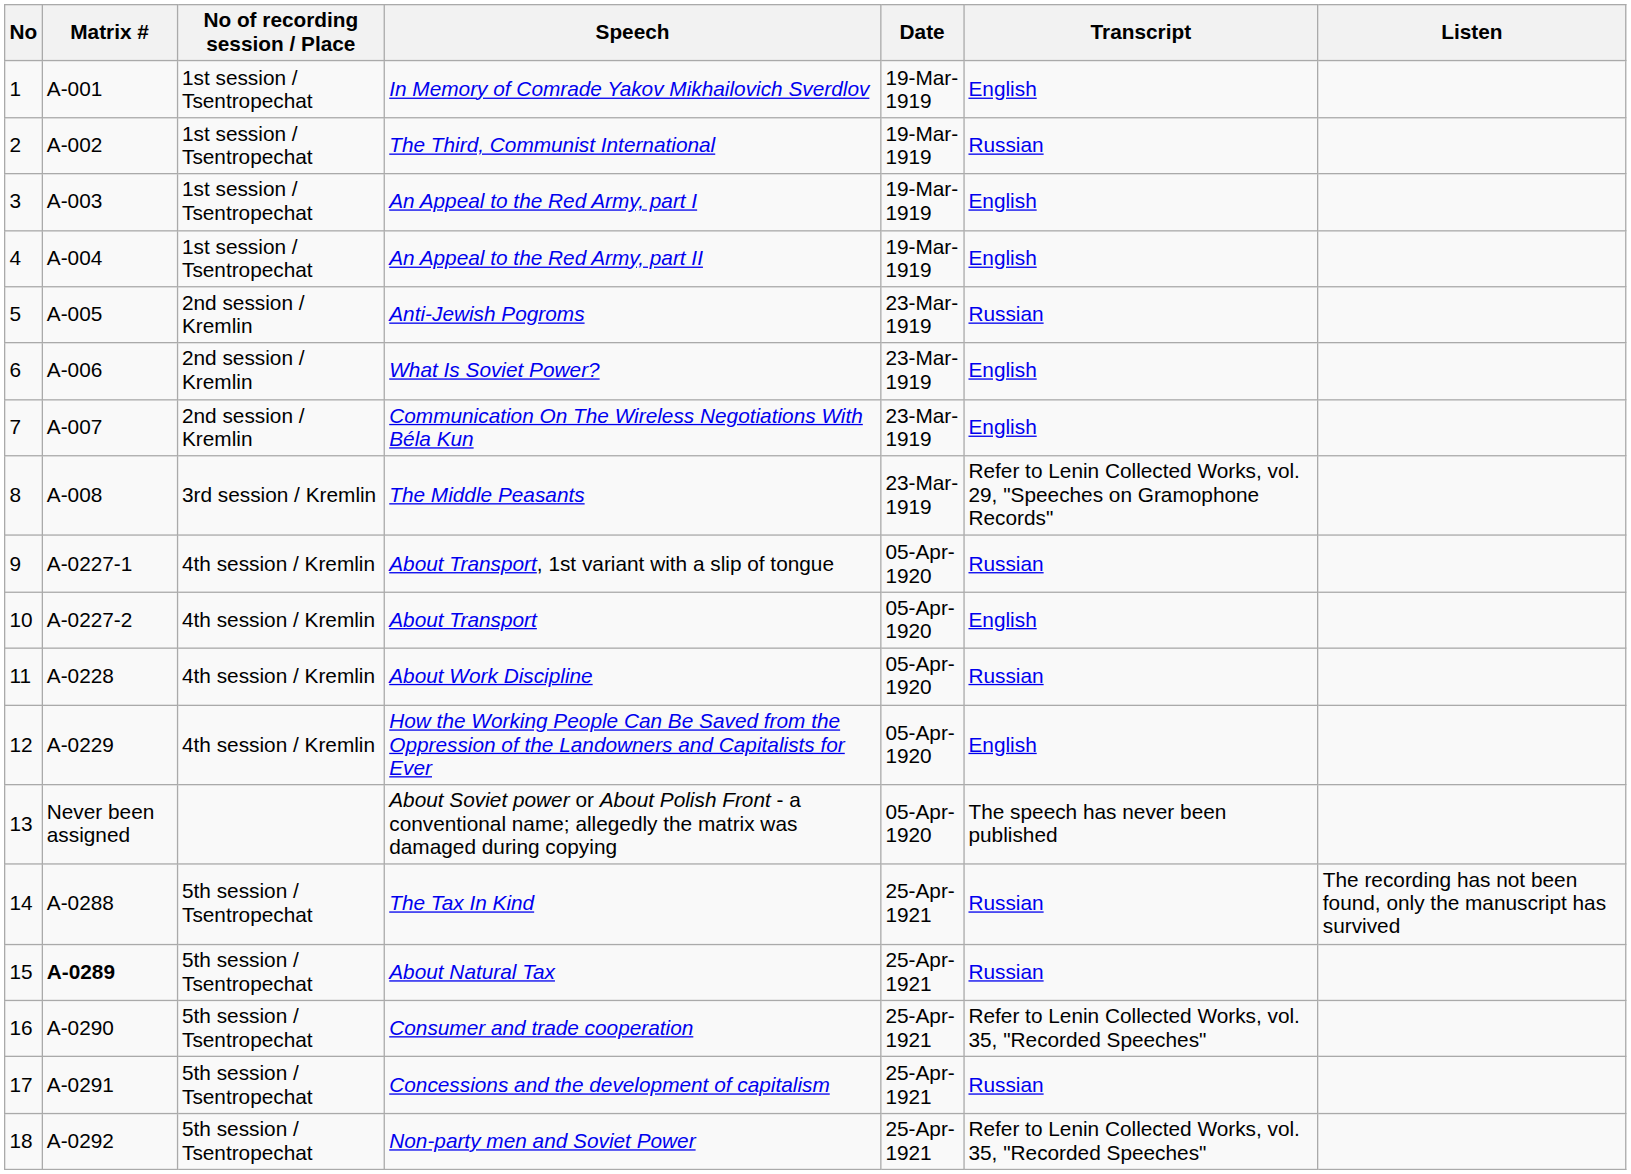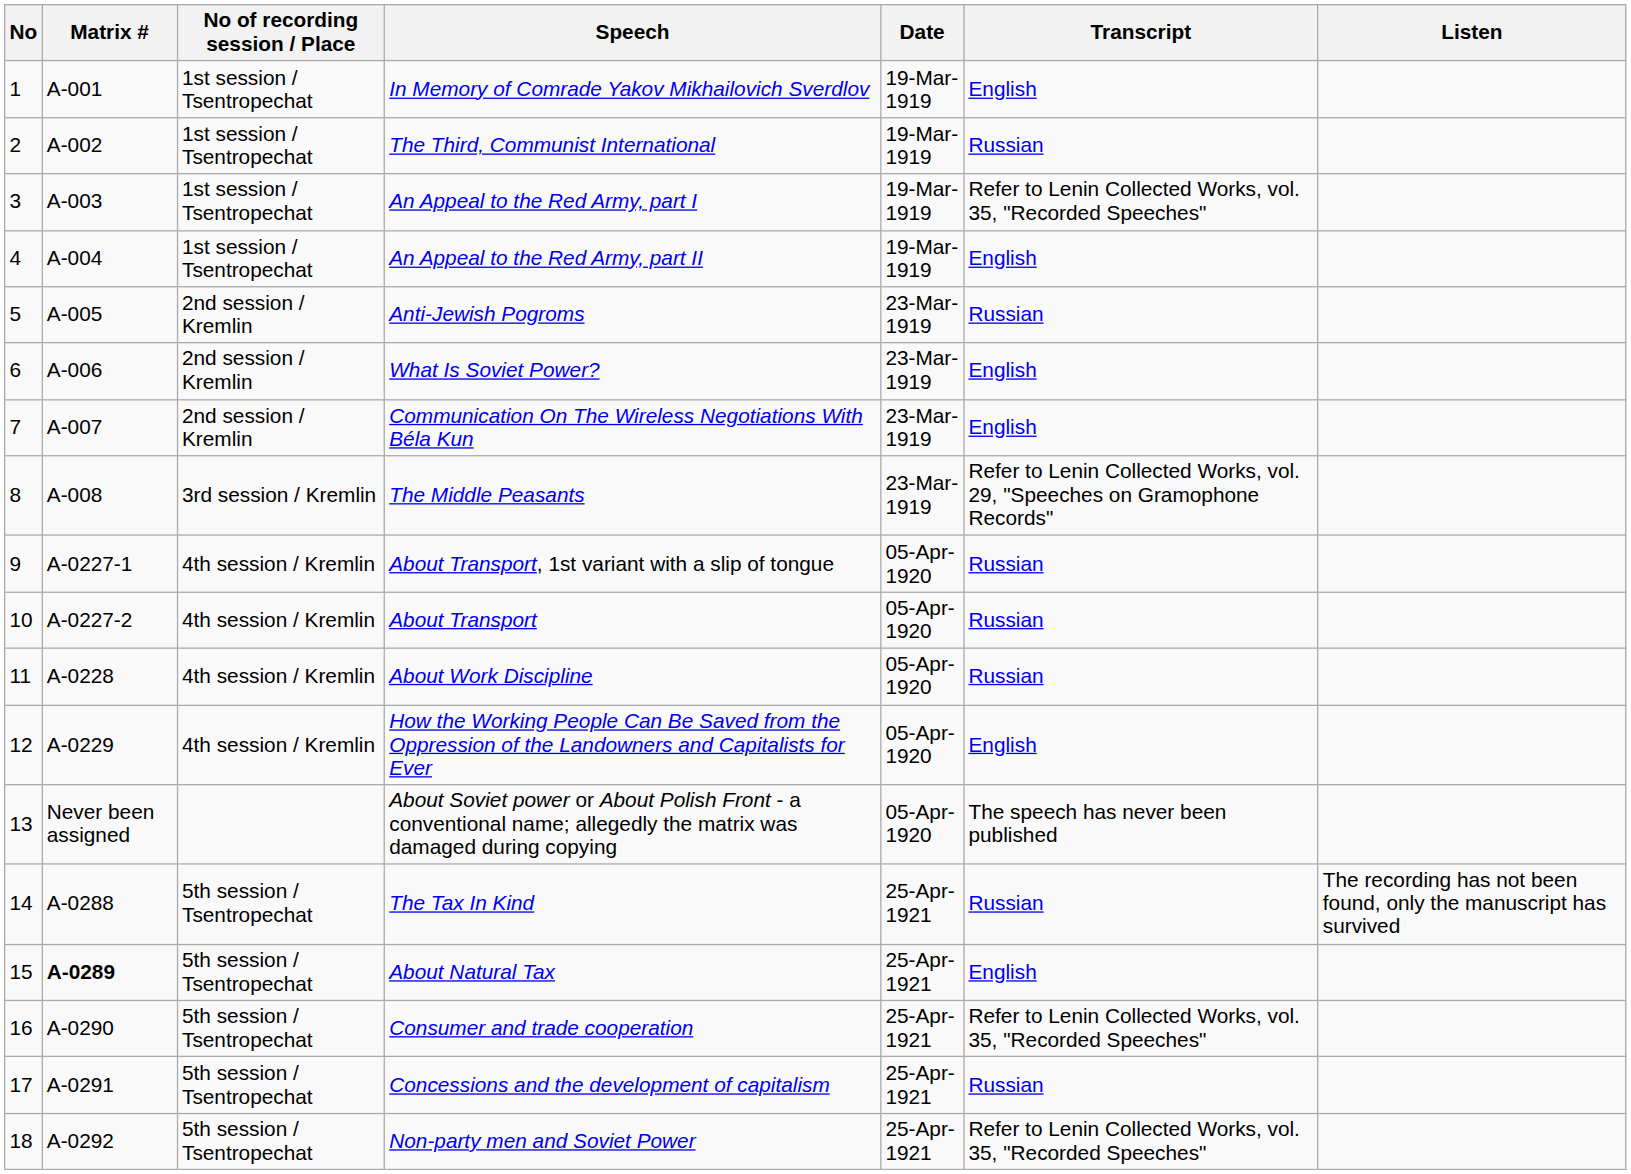An Appeal to the Red Army, part I | Transcript: English -> Refer to Lenin Collected Works, vol. 35, "Recorded Speeches"
About Transport | Transcript: English -> Russian
About Natural Tax | Transcript: Russian -> English
